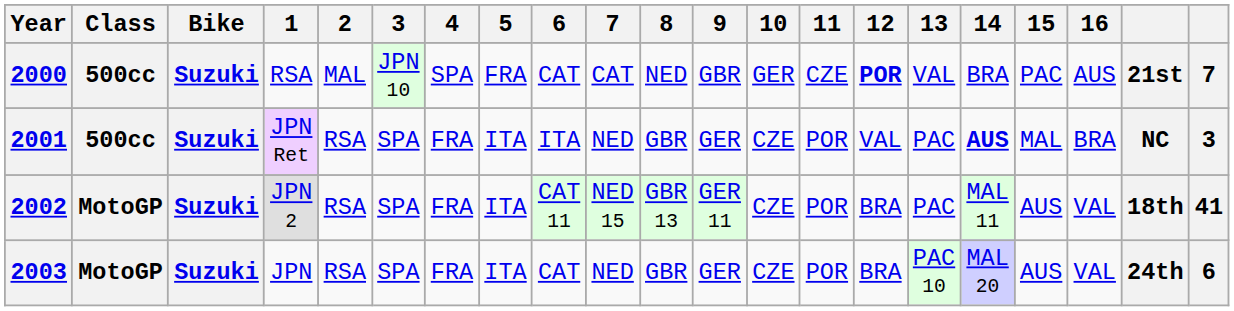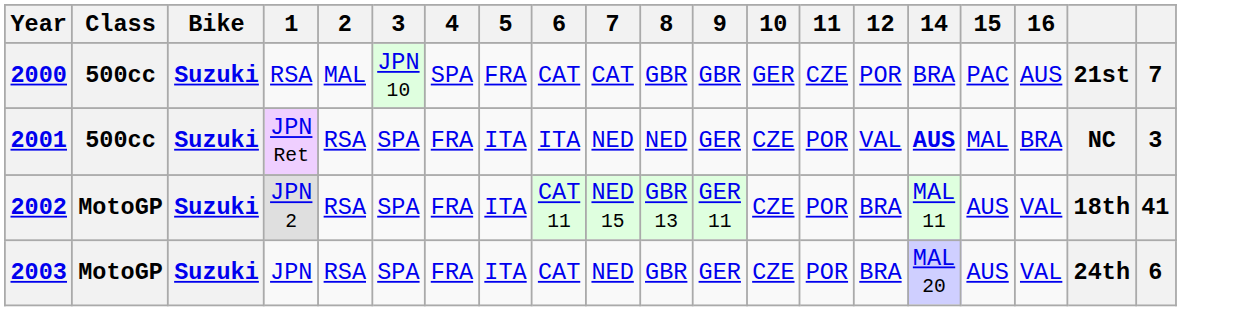- column: 13 | VAL | PAC | PAC | PAC 10
2000 | 8: NED -> GBR
2000 | 12: bold -> normal
2001 | 8: GBR -> NED
